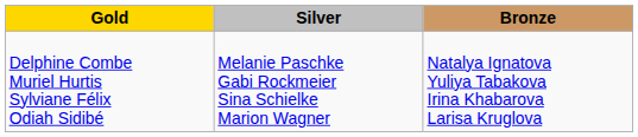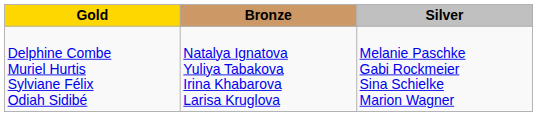columns swapped: Silver <-> Bronze
